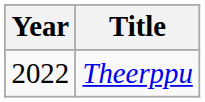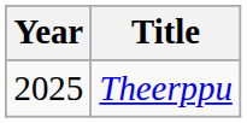Theerppu | Year: 2022 -> 2025
